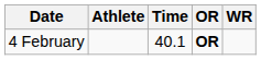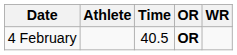4 February | Time: 40.1 -> 40.5
